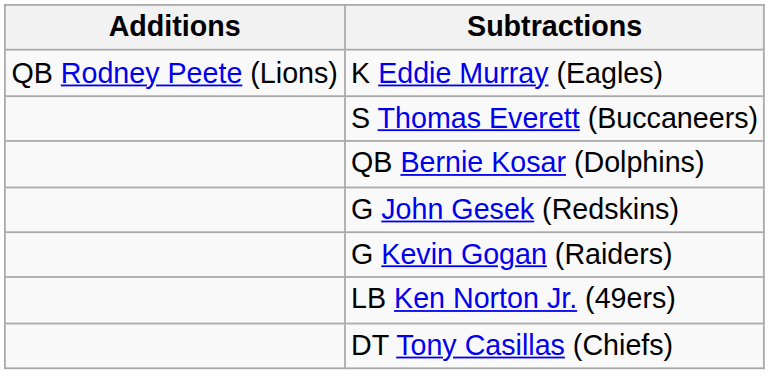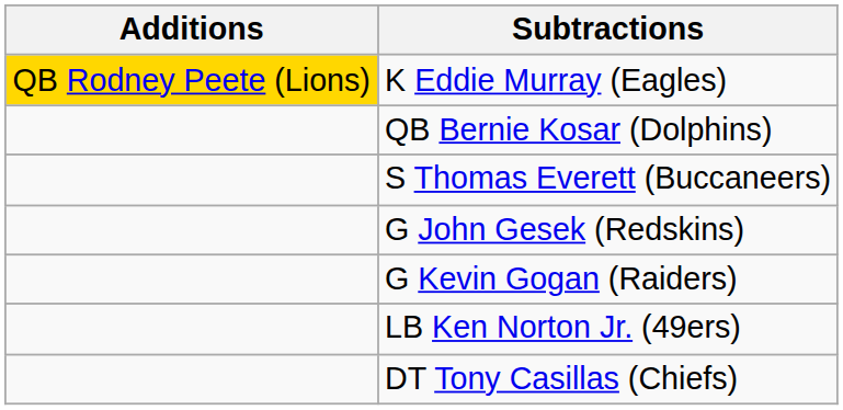K Eddie Murray (Eagles) | Additions: no background -> gold background
rows swapped: S Thomas Everett (Buccaneers) <-> QB Bernie Kosar (Dolphins)
